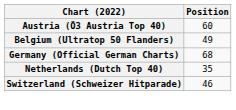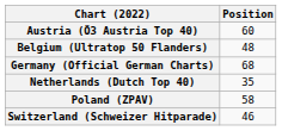Belgium (Ultratop 50 Flanders) | Position: 49 -> 48
+ row: Poland (ZPAV) | 58
